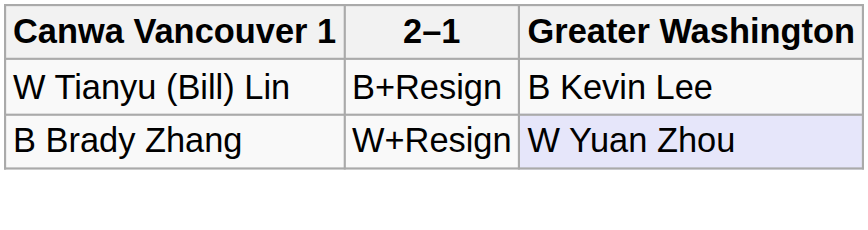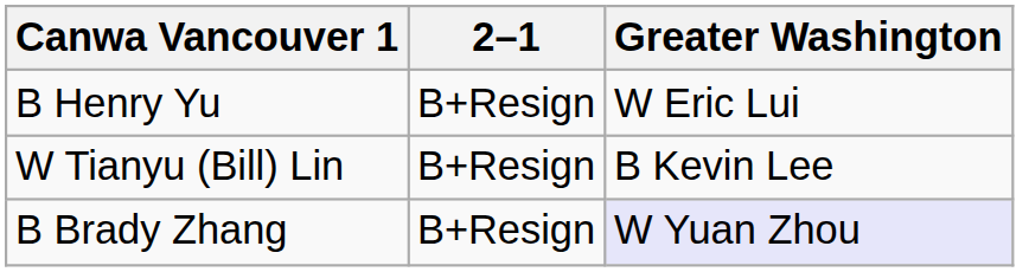+ row: B Henry Yu | B+Resign | W Eric Lui
B Brady Zhang | 2–1: W+Resign -> B+Resign
